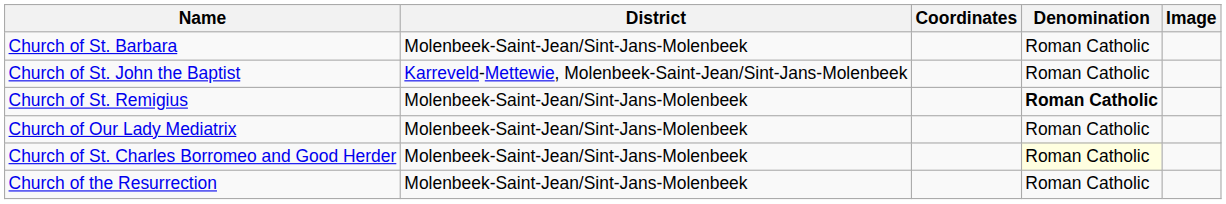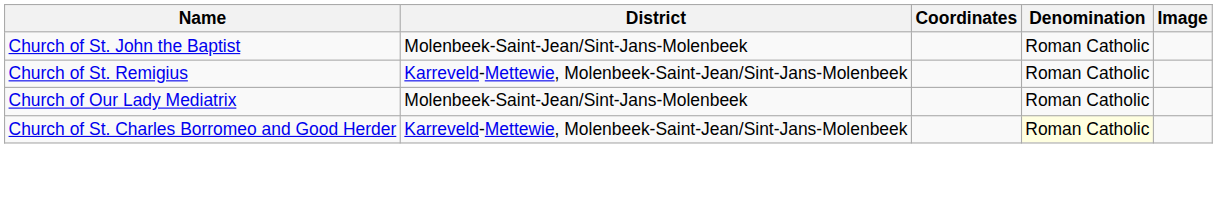- row: Church of St. Barbara | Molenbeek-Saint-Jean/Sint-Jans-Molenbeek | Roman Catholic
Church of St. John the Baptist | District: Karreveld-Mettewie, Molenbeek-Saint-Jean/Sint-Jans-Molenbeek -> Molenbeek-Saint-Jean/Sint-Jans-Molenbeek
Church of St. Remigius | District: Molenbeek-Saint-Jean/Sint-Jans-Molenbeek -> Karreveld-Mettewie, Molenbeek-Saint-Jean/Sint-Jans-Molenbeek
Church of St. Remigius | Denomination: bold -> normal
Church of St. Charles Borromeo and Good Herder | District: Molenbeek-Saint-Jean/Sint-Jans-Molenbeek -> Karreveld-Mettewie, Molenbeek-Saint-Jean/Sint-Jans-Molenbeek
- row: Church of the Resurrection | Molenbeek-Saint-Jean/Sint-Jans-Molenbeek | Roman Catholic
